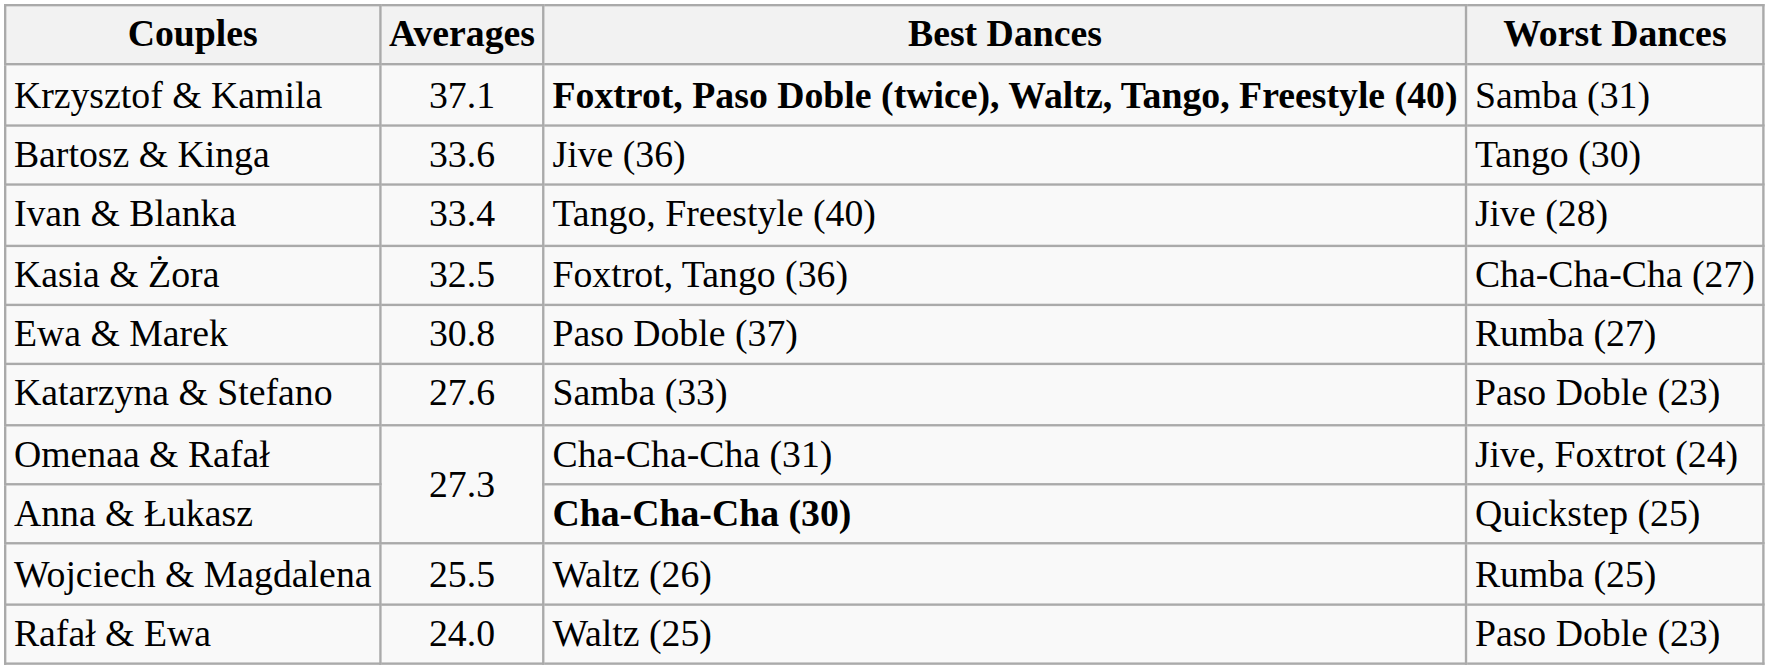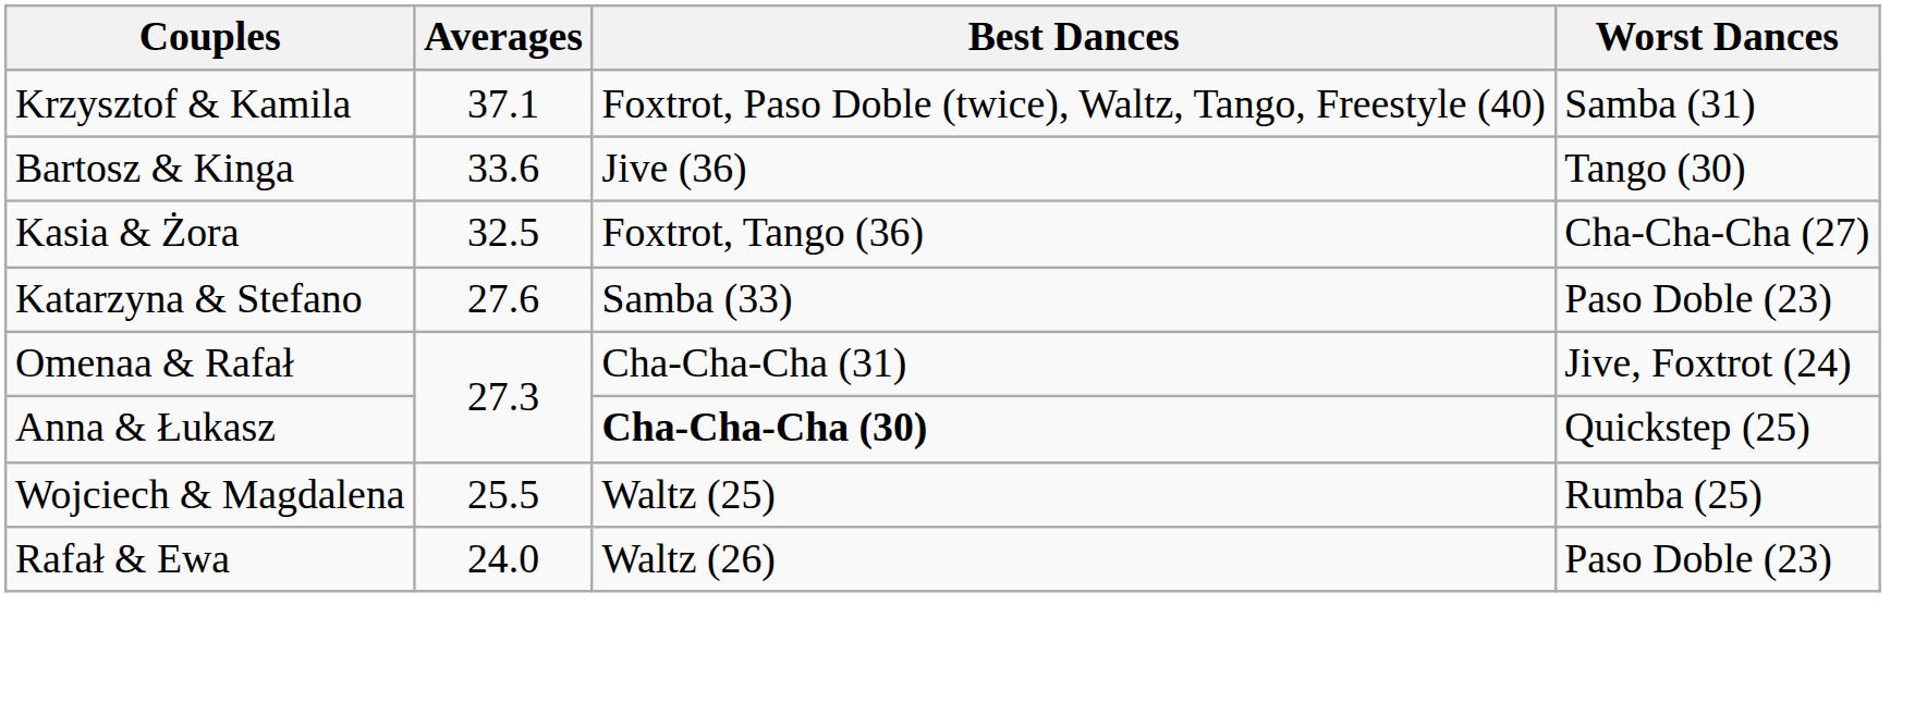Krzysztof & Kamila | Best Dances: bold -> normal
- row: Ivan & Blanka | 33.4 | Tango, Freestyle (40) | Jive (28)
- row: Ewa & Marek | 30.8 | Paso Doble (37) | Rumba (27)
Wojciech & Magdalena | Best Dances: Waltz (26) -> Waltz (25)
Rafał & Ewa | Best Dances: Waltz (25) -> Waltz (26)
